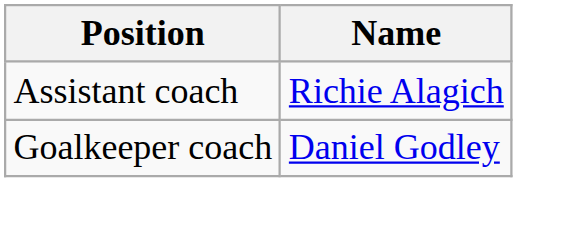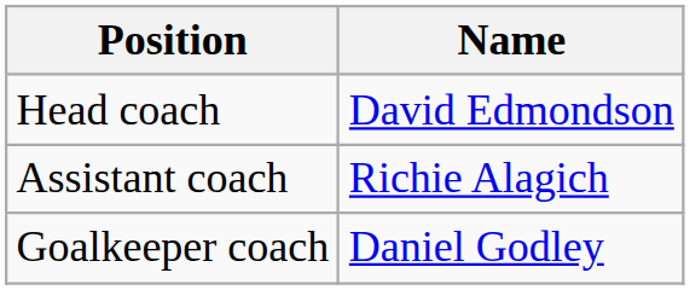+ row: Head coach | David Edmondson
